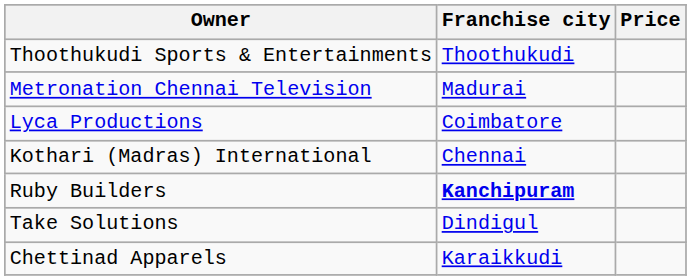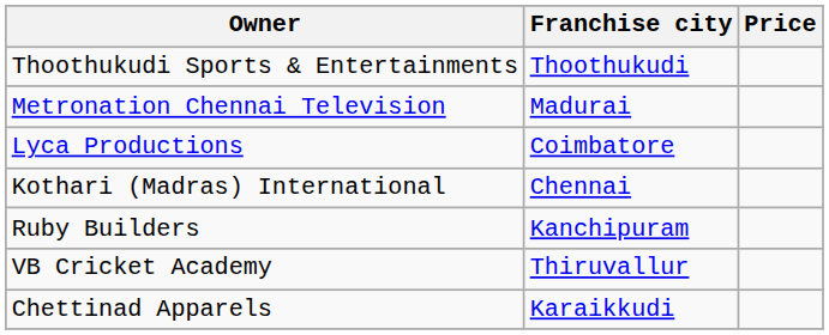Ruby Builders | Franchise city: bold -> normal
+ row: VB Cricket Academy | Thiruvallur
- row: Take Solutions | Dindigul
